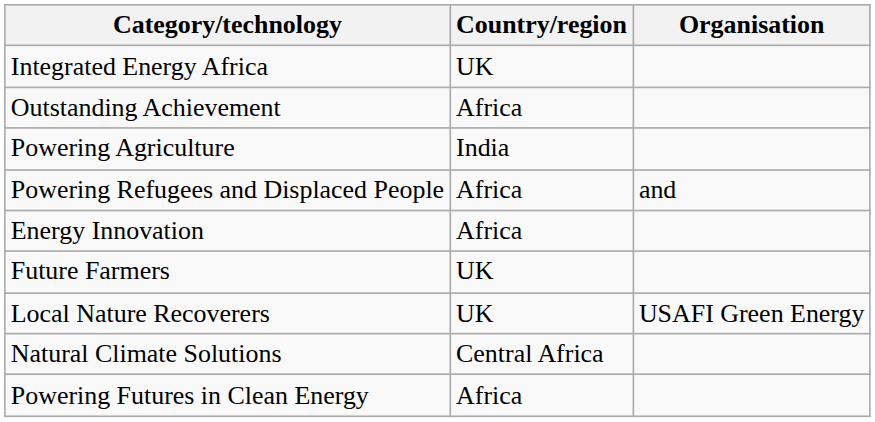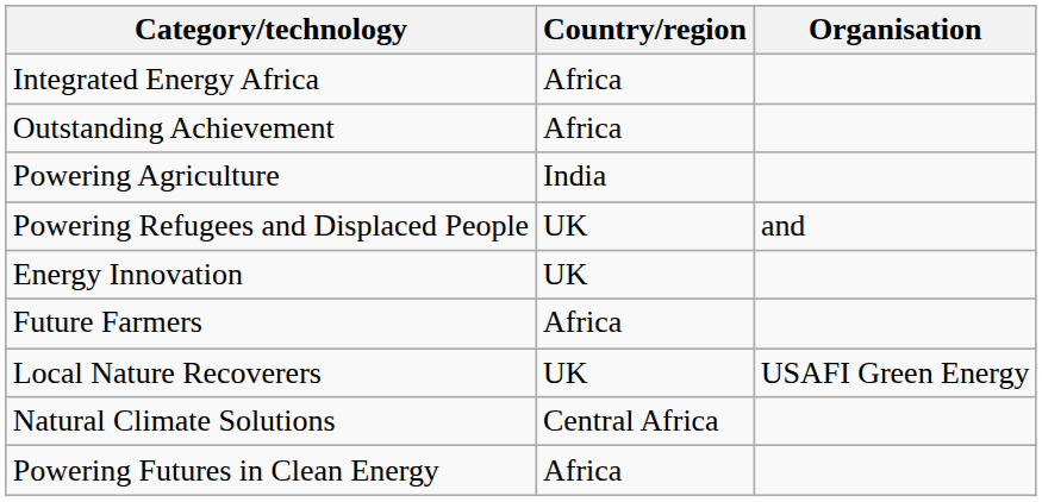Integrated Energy Africa | Country/region: UK -> Africa
Powering Refugees and Displaced People | Country/region: Africa -> UK
Energy Innovation | Country/region: Africa -> UK
Future Farmers | Country/region: UK -> Africa
